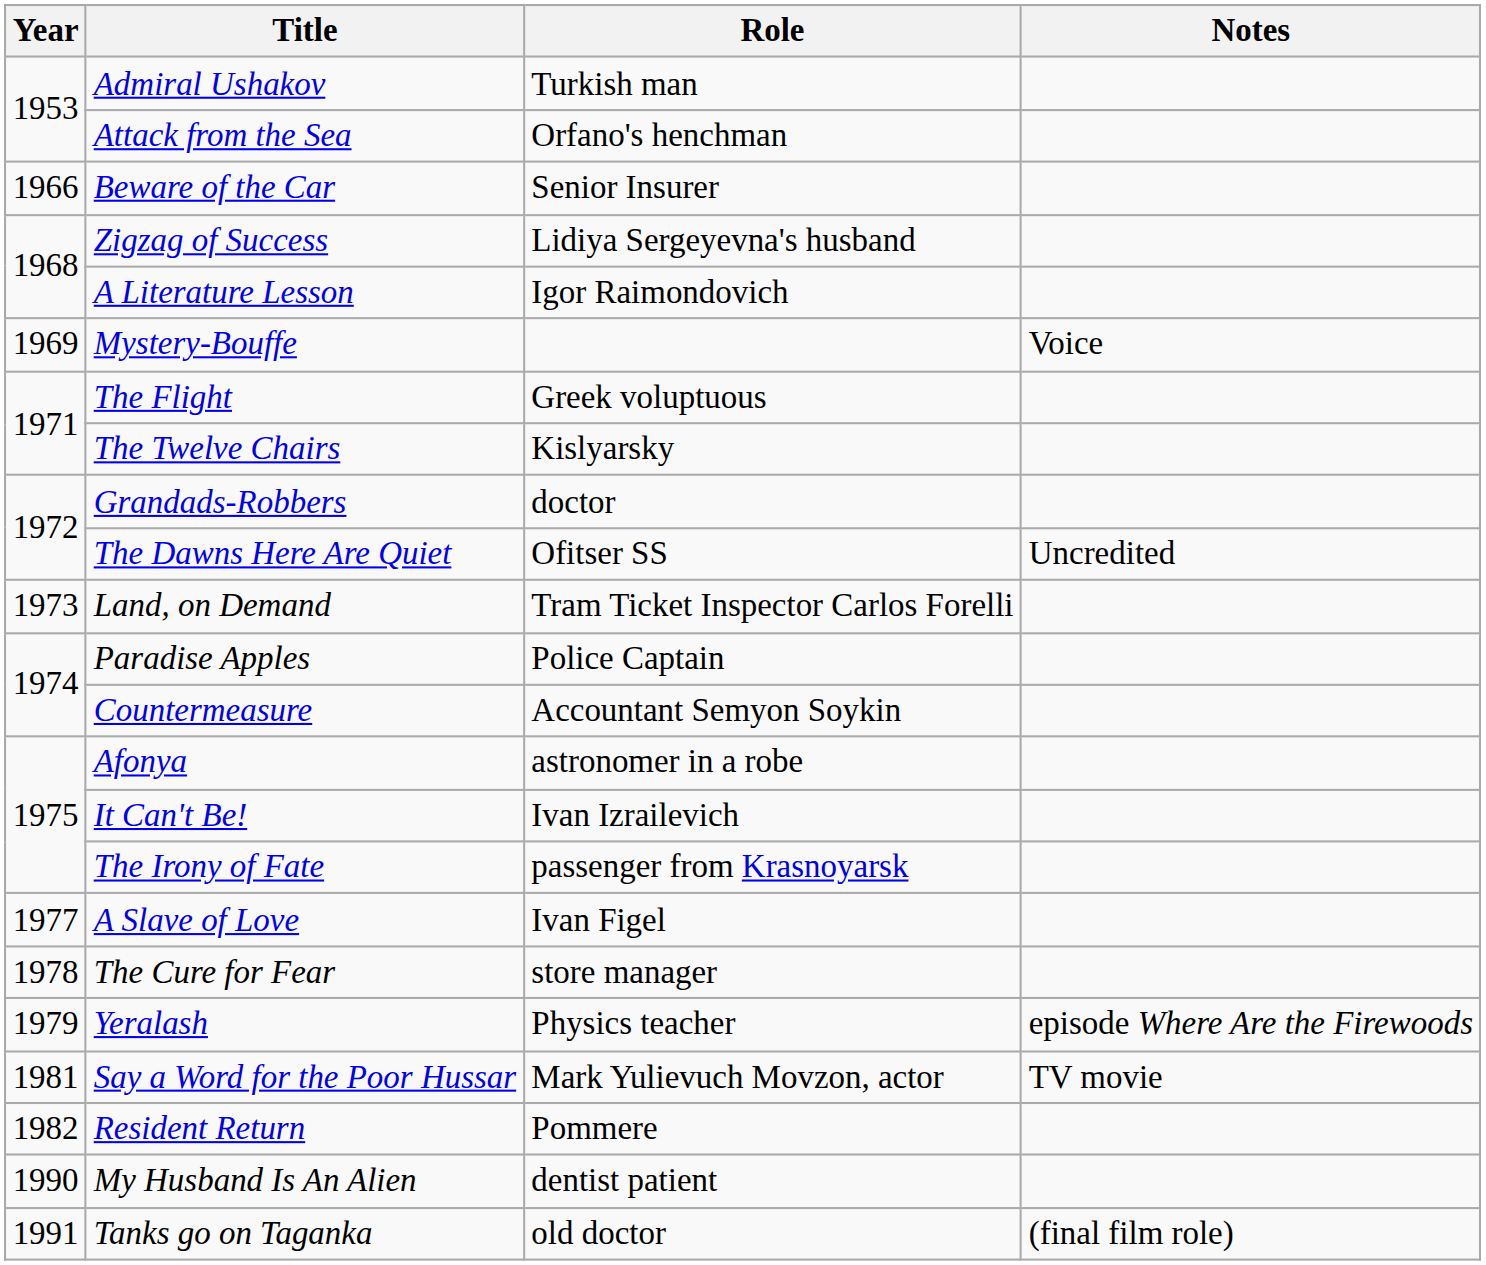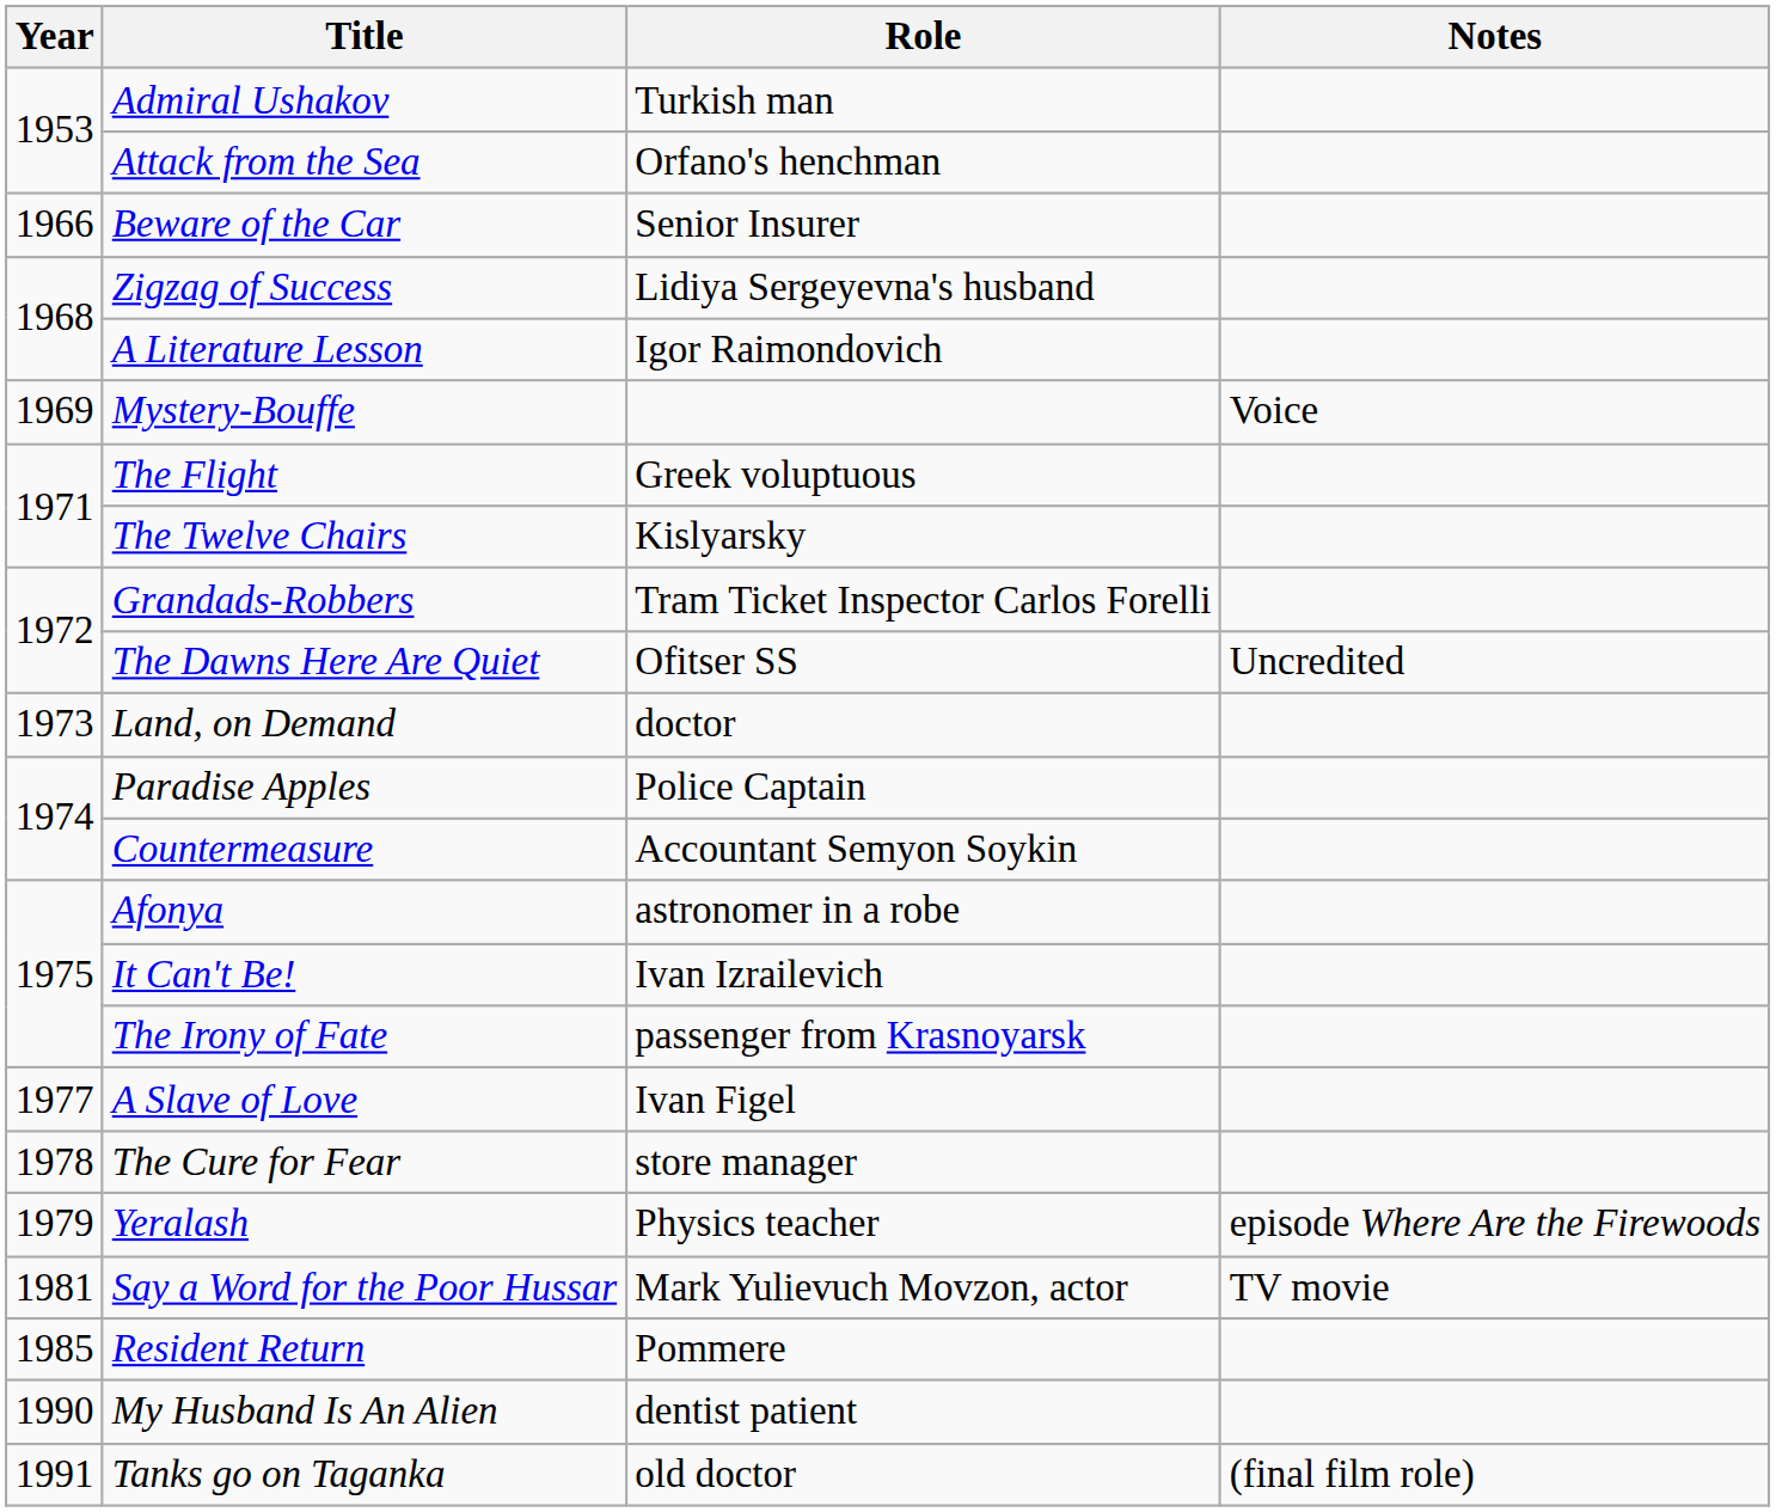Grandads-Robbers | Role: doctor -> Tram Ticket Inspector Carlos Forelli
Land, on Demand | Role: Tram Ticket Inspector Carlos Forelli -> doctor
Resident Return | Year: 1982 -> 1985
